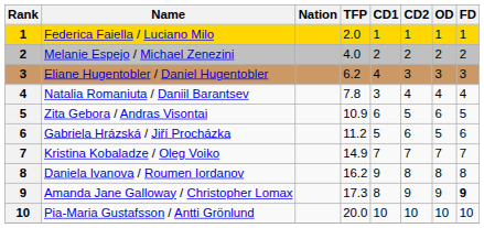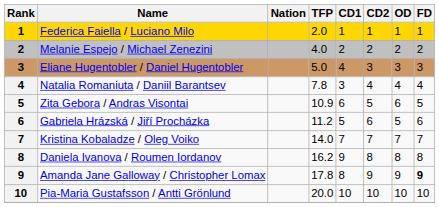Eliane Hugentobler / Daniel Hugentobler | TFP: 6.2 -> 5.0
Kristina Kobaladze / Oleg Voiko | TFP: 14.9 -> 14.0
Amanda Jane Galloway / Christopher Lomax | TFP: 17.3 -> 17.8
